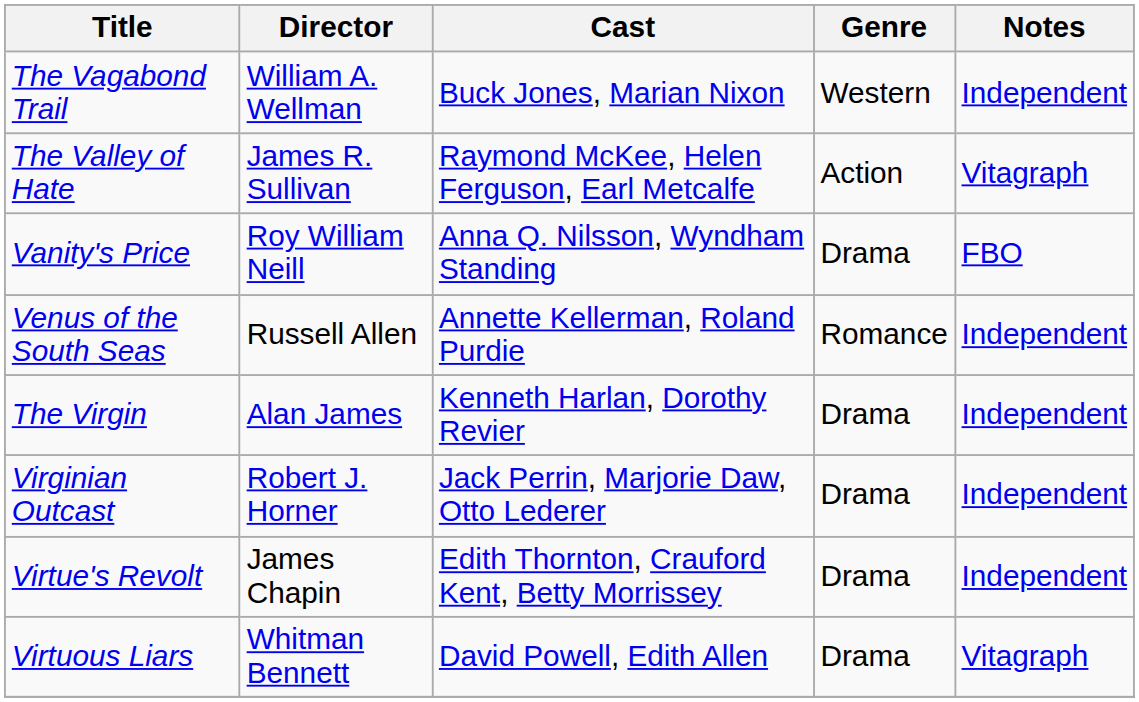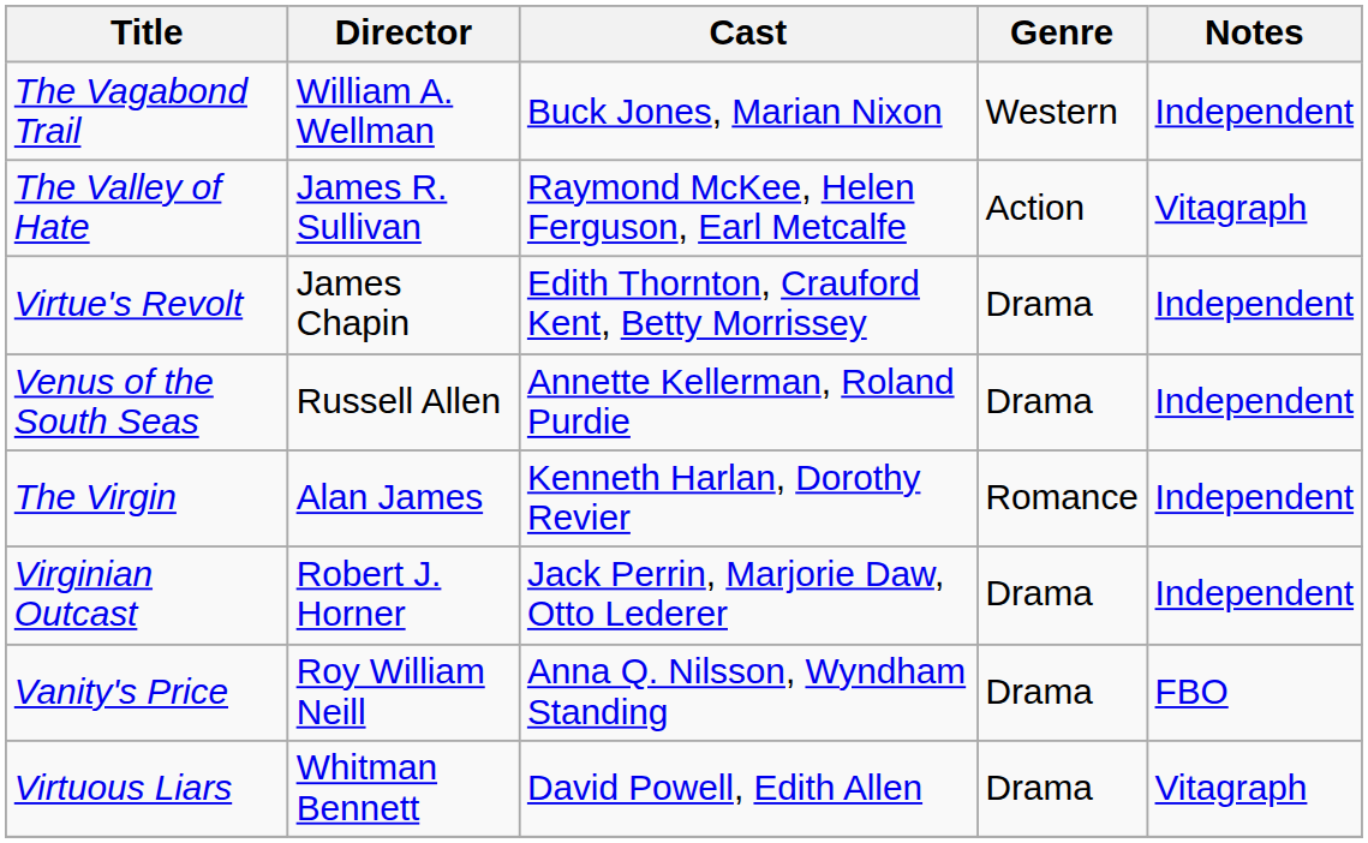rows swapped: Vanity's Price <-> Virtue's Revolt
Venus of the South Seas | Genre: Romance -> Drama
The Virgin | Genre: Drama -> Romance
